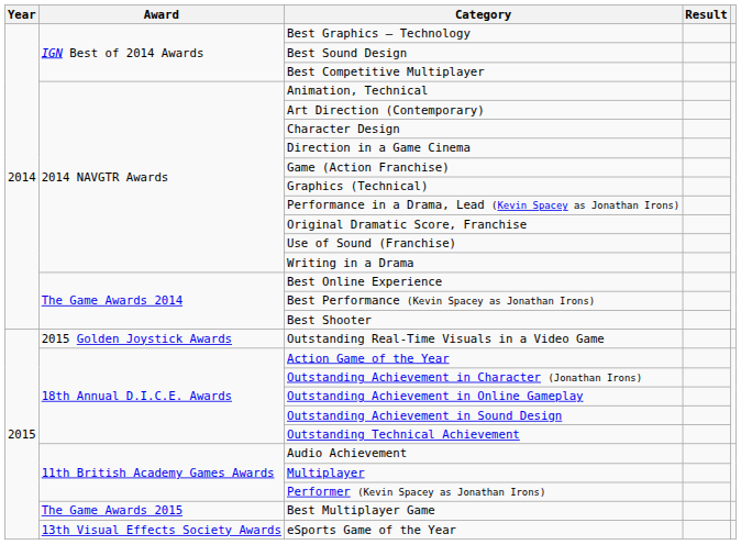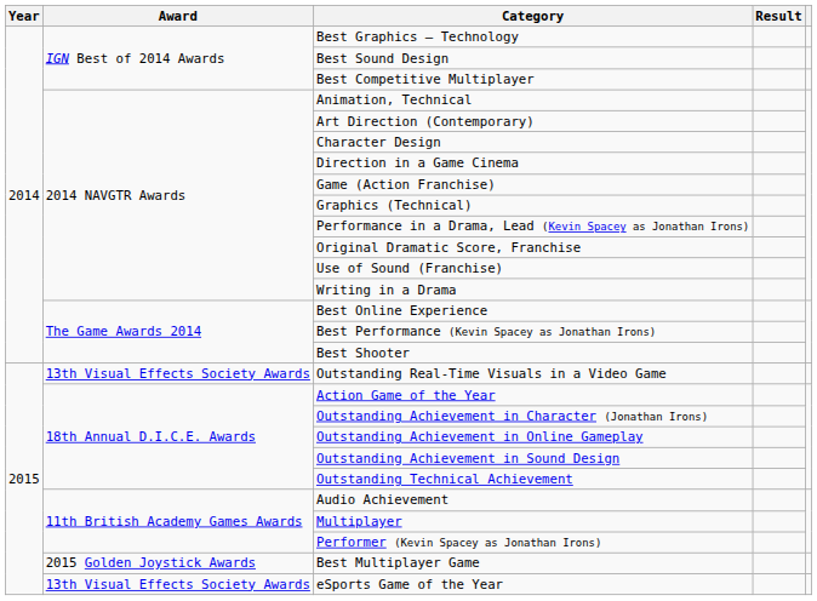Outstanding Real-Time Visuals in a Video Game | Award: 2015 Golden Joystick Awards -> 13th Visual Effects Society Awards
Best Multiplayer Game | Award: The Game Awards 2015 -> 2015 Golden Joystick Awards
